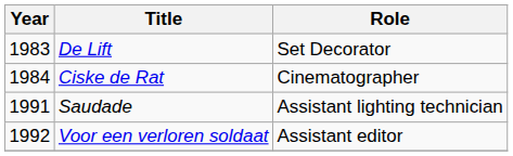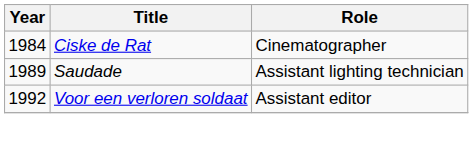- row: 1983 | De Lift | Set Decorator
Saudade | Year: 1991 -> 1989
